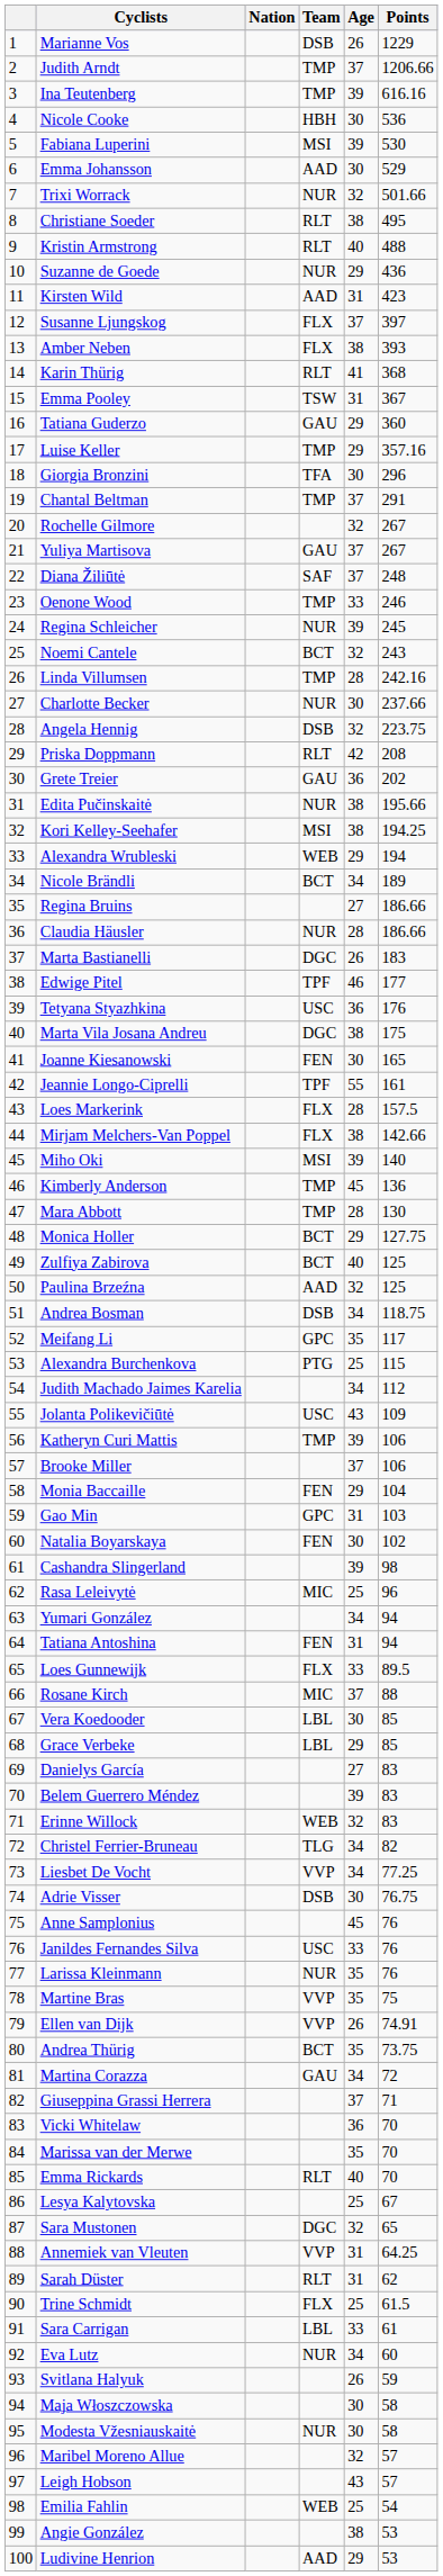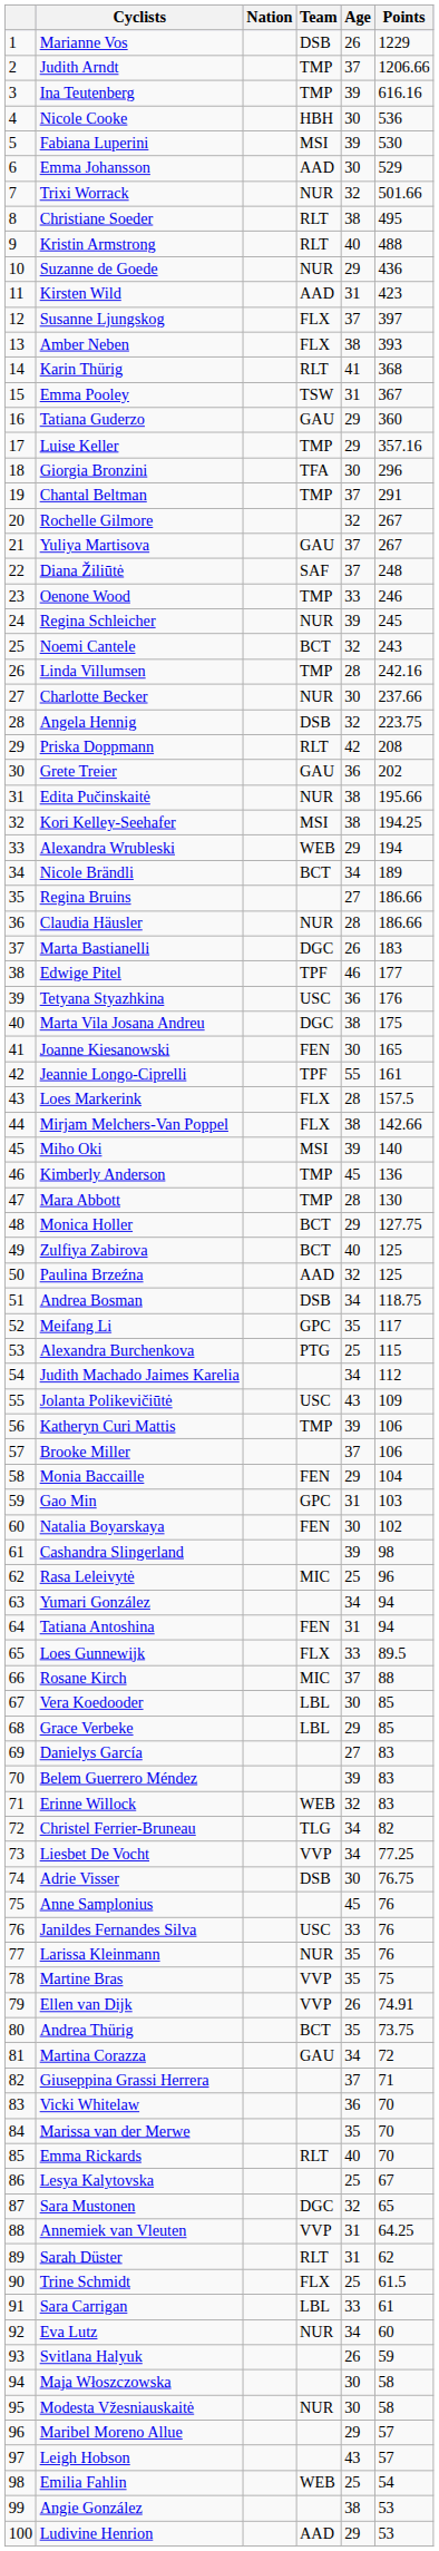Maribel Moreno Allue | Age: 32 -> 29
